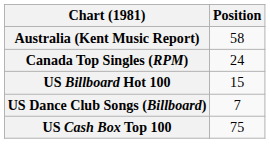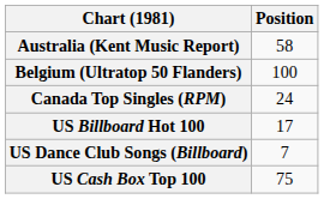+ row: Belgium (Ultratop 50 Flanders) | 100
US Billboard Hot 100 | Position: 15 -> 17
